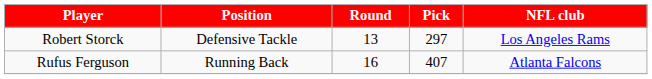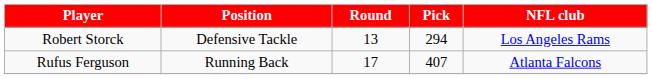Robert Storck | Pick: 297 -> 294
Rufus Ferguson | Round: 16 -> 17
